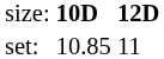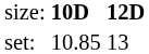set: | column 3: 11 -> 13
